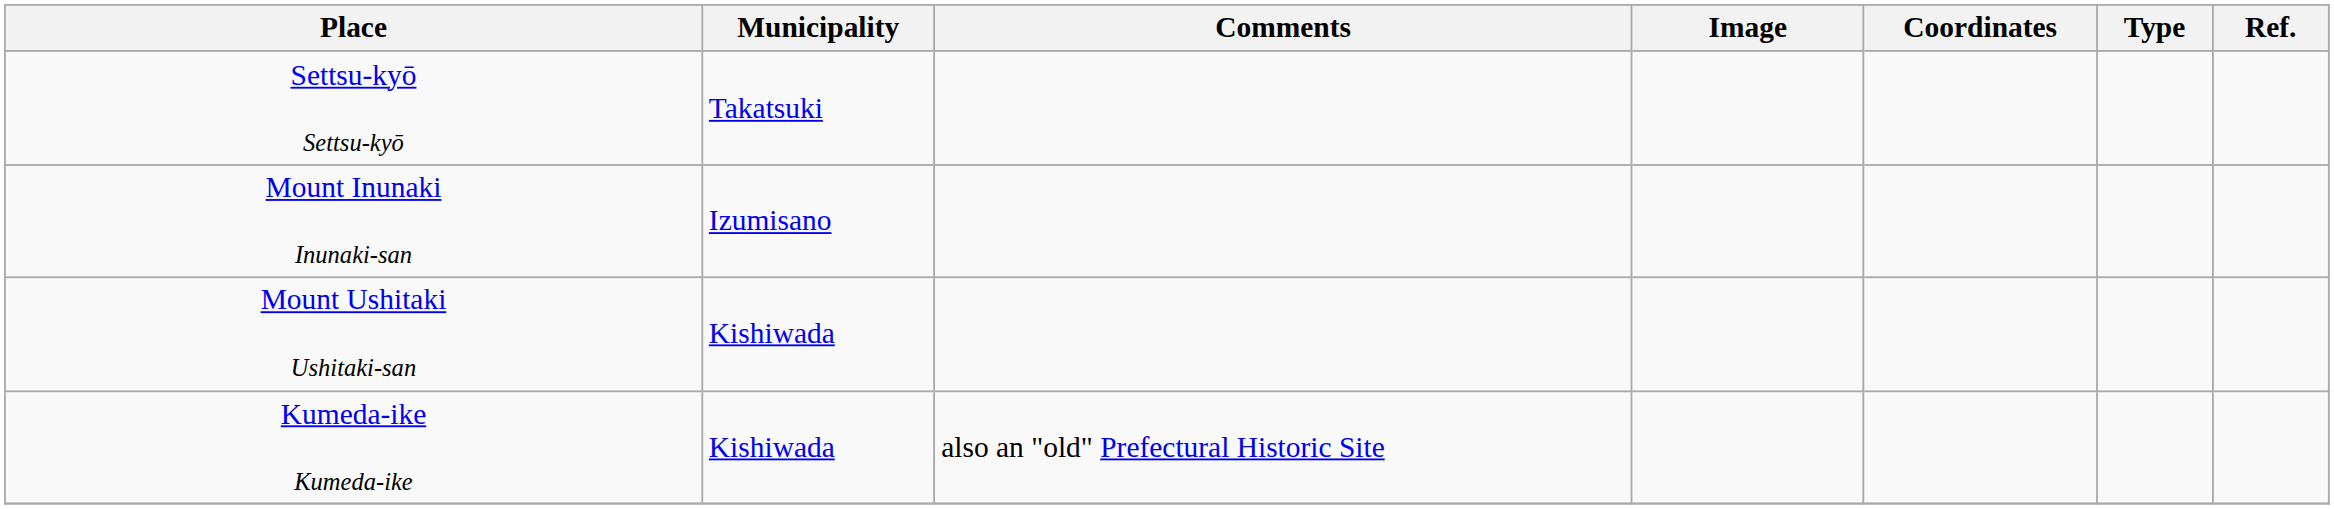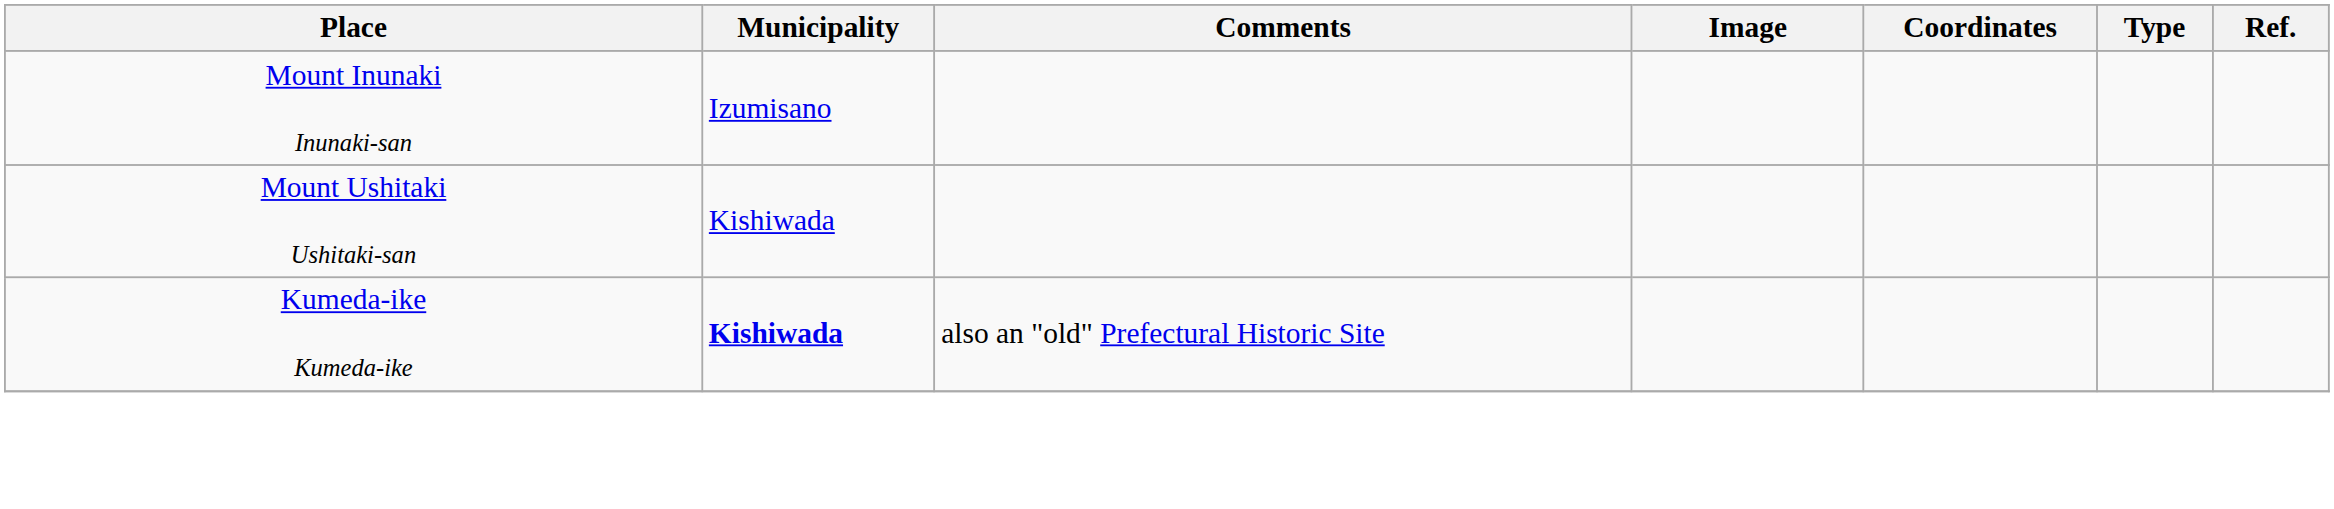- row: Settsu-kyō Settsu-kyō | Takatsuki
Kumeda-ike Kumeda-ike | Municipality: normal -> bold
